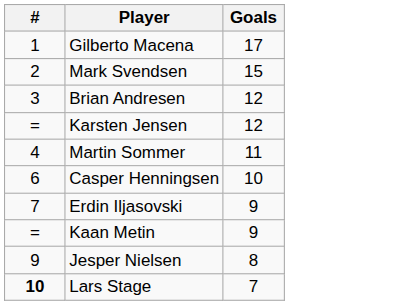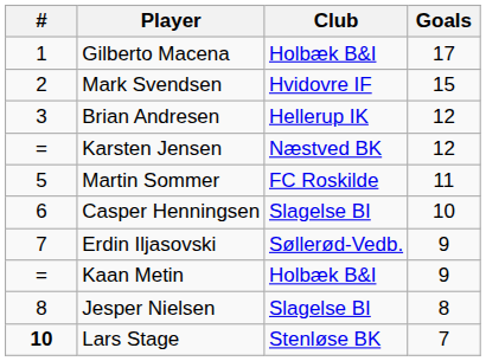+ column: Club | Holbæk B&I | Hvidovre IF | Hellerup IK | Næstved BK | FC Roskilde | Slagelse BI | Søllerød-Vedb. | Holbæk B&I | Slagelse BI | Stenløse BK
Martin Sommer | #: 4 -> 5
Jesper Nielsen | #: 9 -> 8
